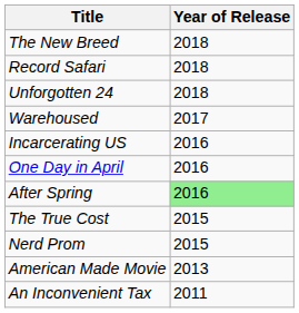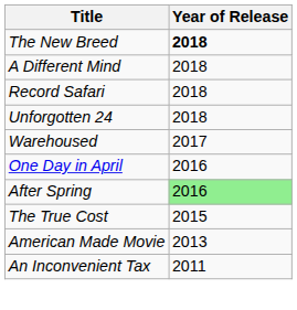The New Breed | Year of Release: normal -> bold
+ row: A Different Mind | 2018
- row: Incarcerating US | 2016
- row: Nerd Prom | 2015
